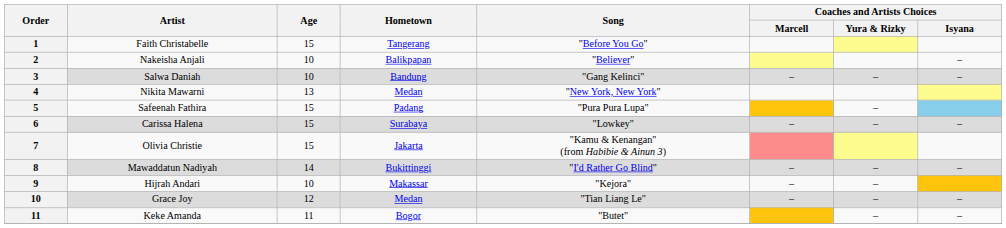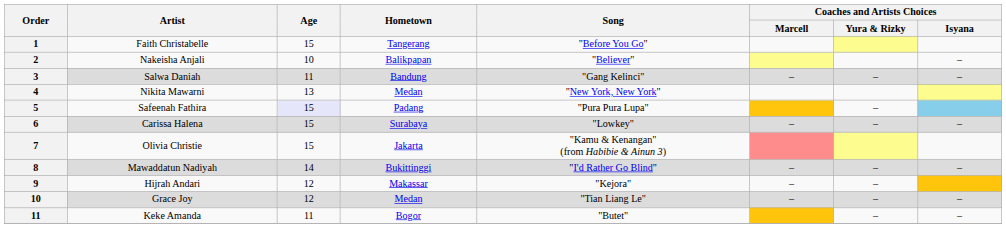Salwa Daniah | Age: 10 -> 11
Safeenah Fathira | Age: no background -> lavender background
Hijrah Andari | Age: 10 -> 12
